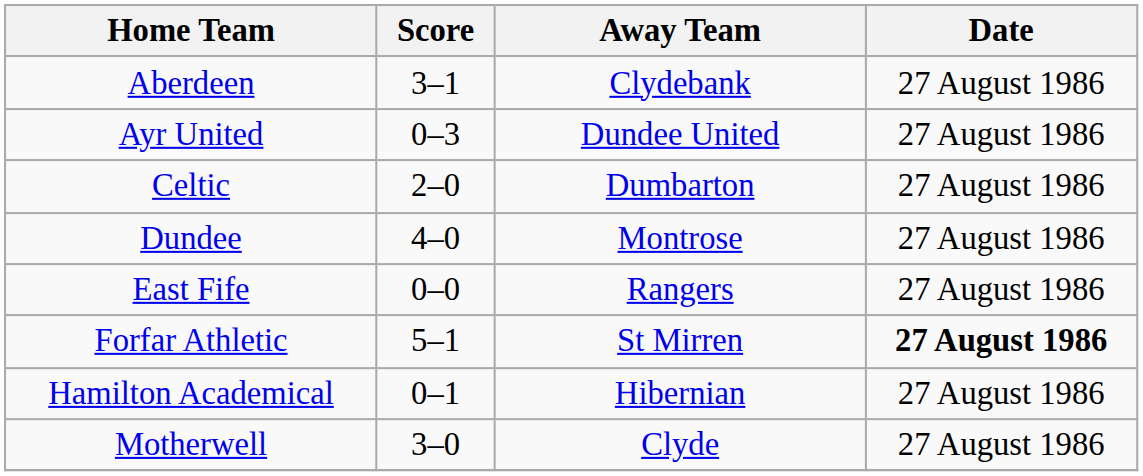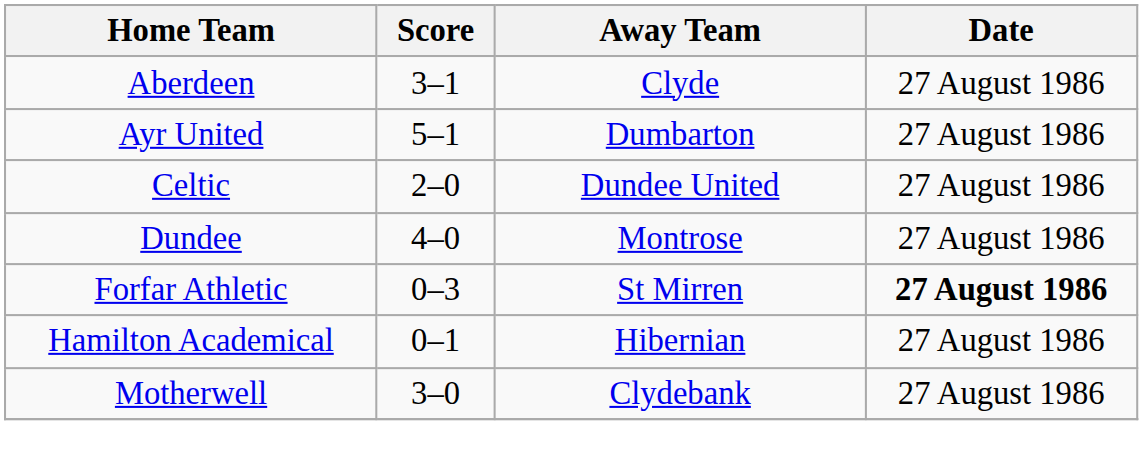Aberdeen | Away Team: Clydebank -> Clyde
Ayr United | Score: 0–3 -> 5–1
Ayr United | Away Team: Dundee United -> Dumbarton
Celtic | Away Team: Dumbarton -> Dundee United
- row: East Fife | 0–0 | Rangers | 27 August 1986
Forfar Athletic | Score: 5–1 -> 0–3
Motherwell | Away Team: Clyde -> Clydebank
